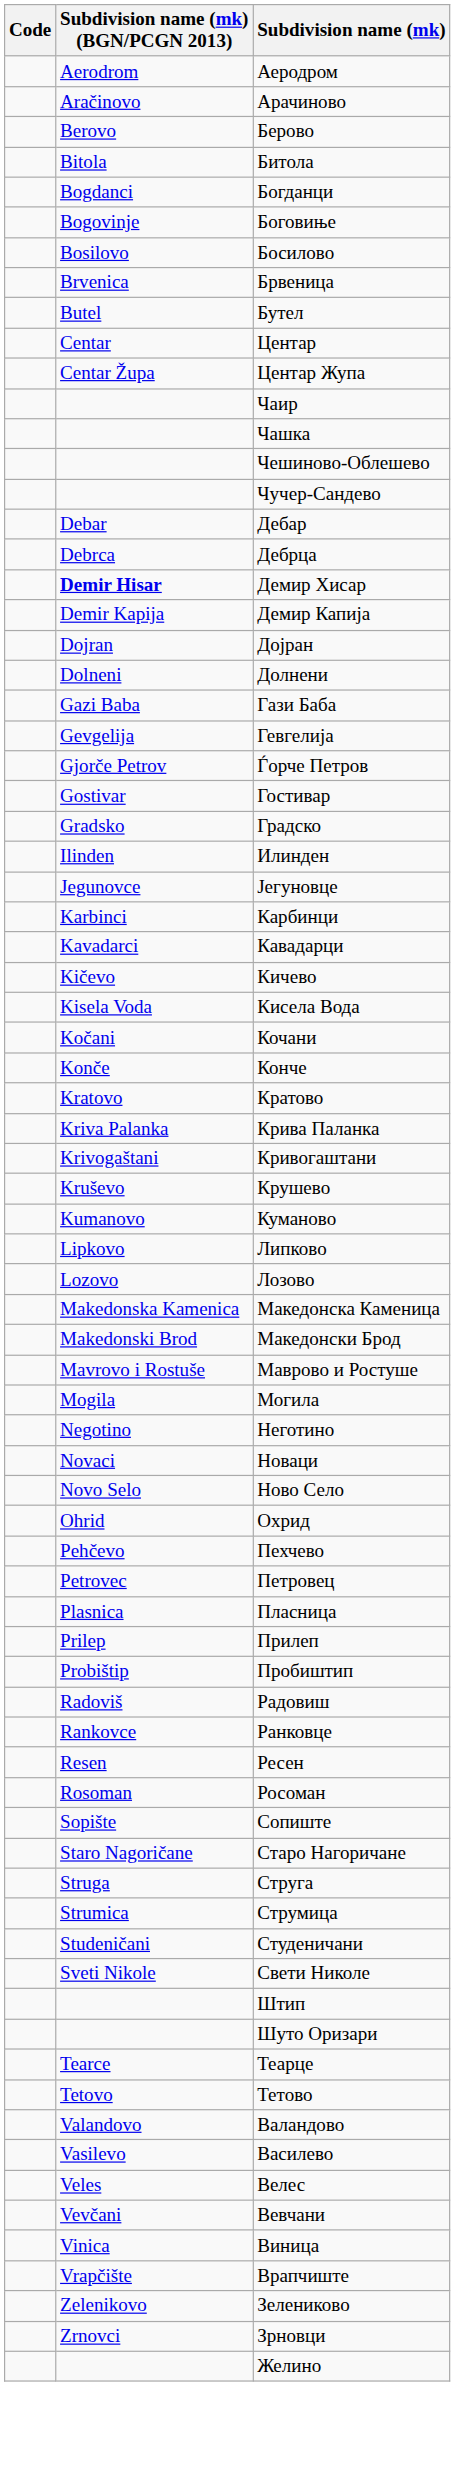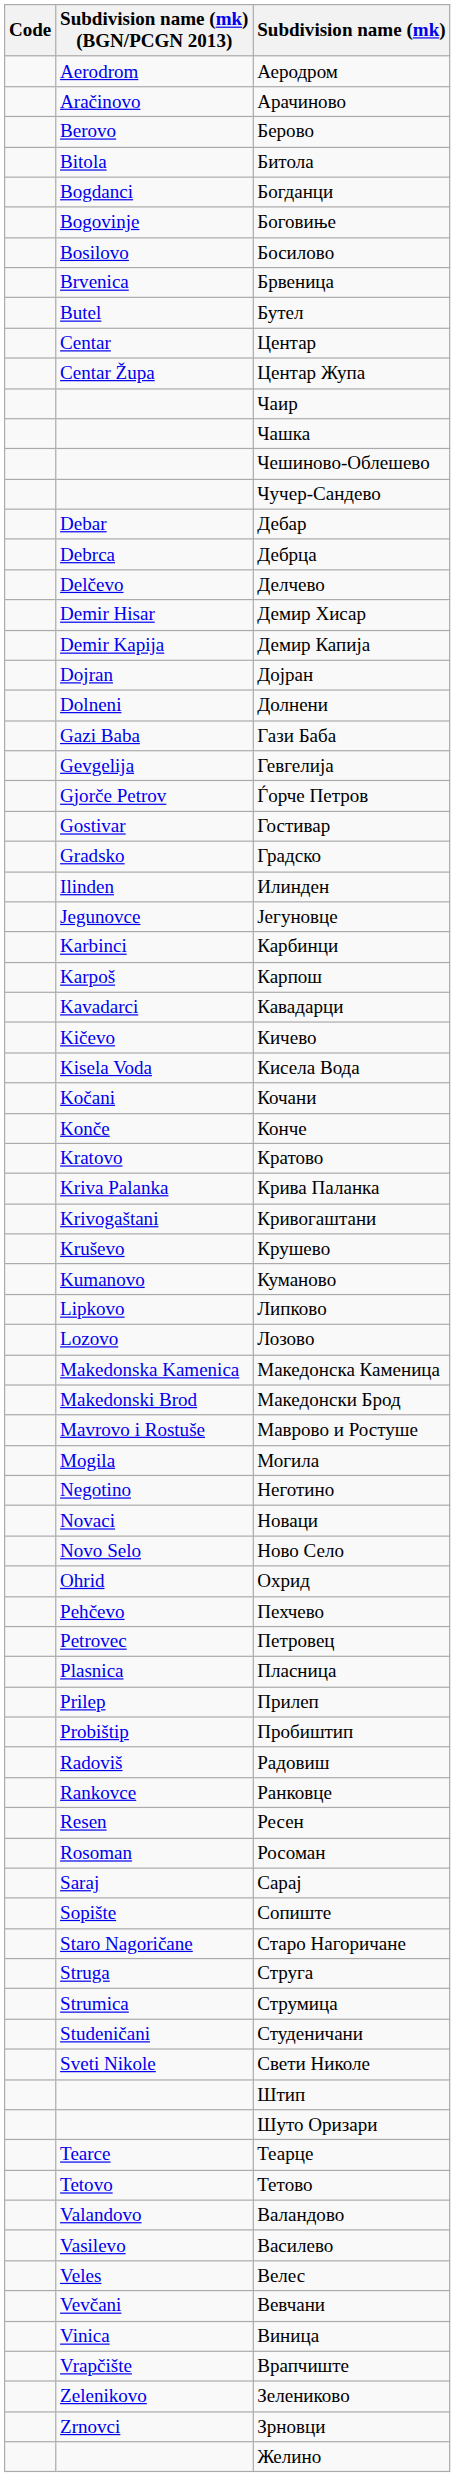+ row: Delčevo | Делчево
Демир Хисар | Subdivision name (mk) (BGN/PCGN 2013): bold -> normal
+ row: Karpoš | Карпош
+ row: Saraj | Сарај
